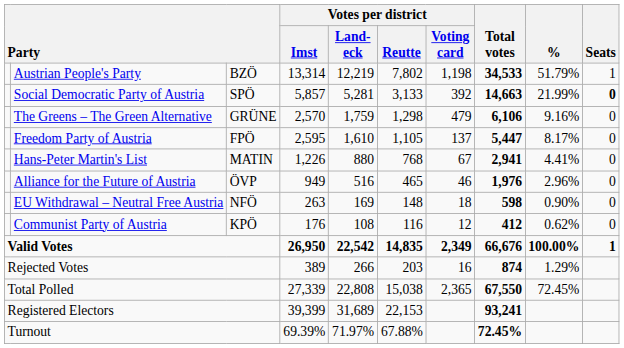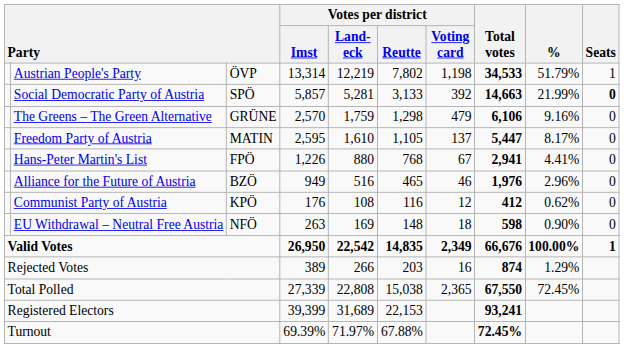Austrian People's Party | column 3: BZÖ -> ÖVP
Freedom Party of Austria | column 3: FPÖ -> MATIN
Hans-Peter Martin's List | column 3: MATIN -> FPÖ
Alliance for the Future of Austria | column 3: ÖVP -> BZÖ
rows swapped: EU Withdrawal – Neutral Free Austria <-> Communist Party of Austria
